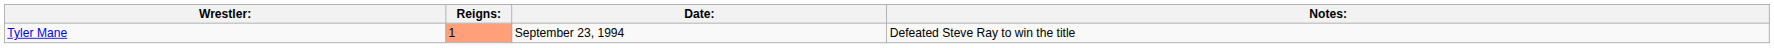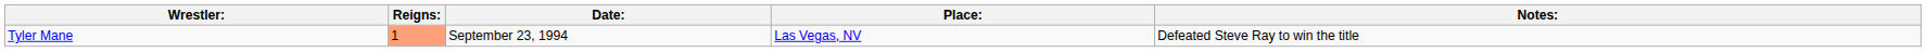+ column: Place: | Las Vegas, NV
